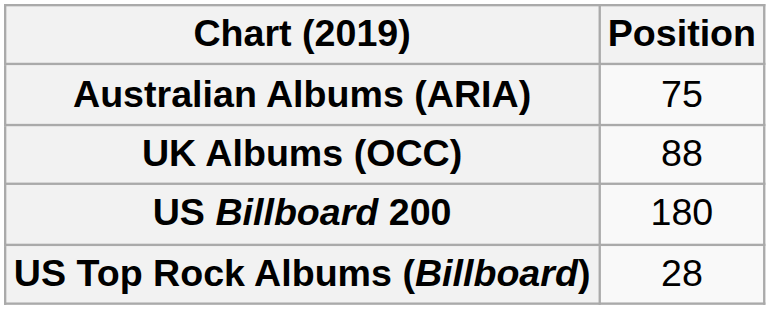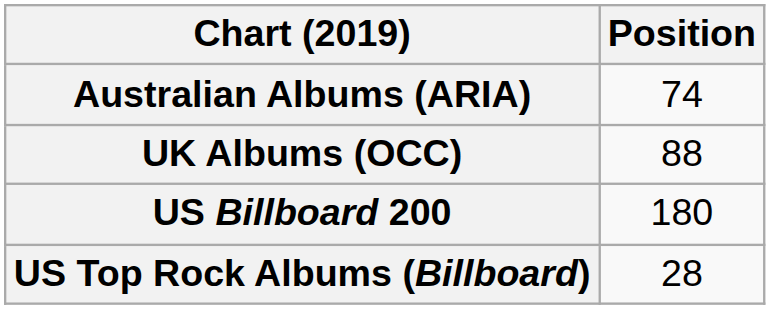Australian Albums (ARIA) | Position: 75 -> 74
